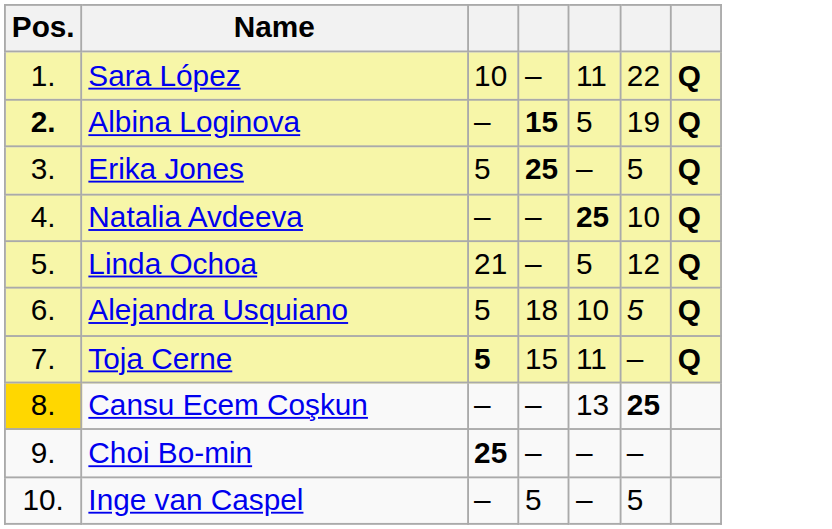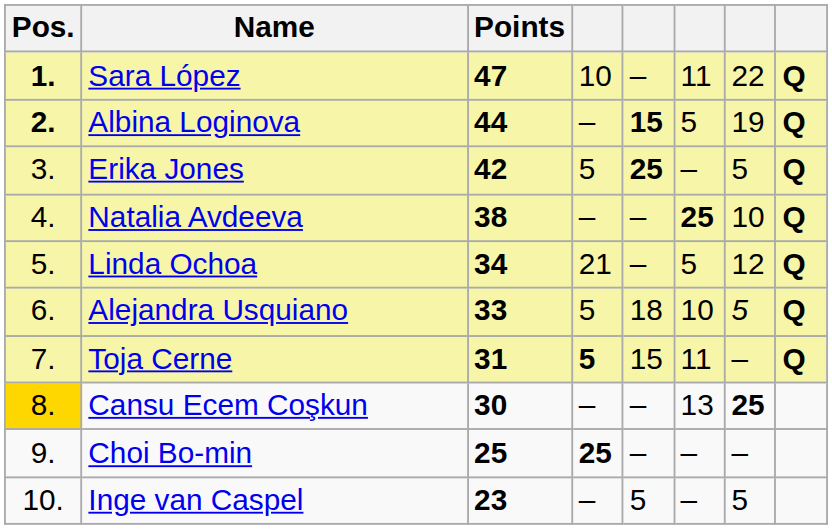+ column: Points | 47 | 44 | 42 | 38 | 34 | 33 | 31 | 30 | 25 | 23
Sara López | Pos.: normal -> bold
